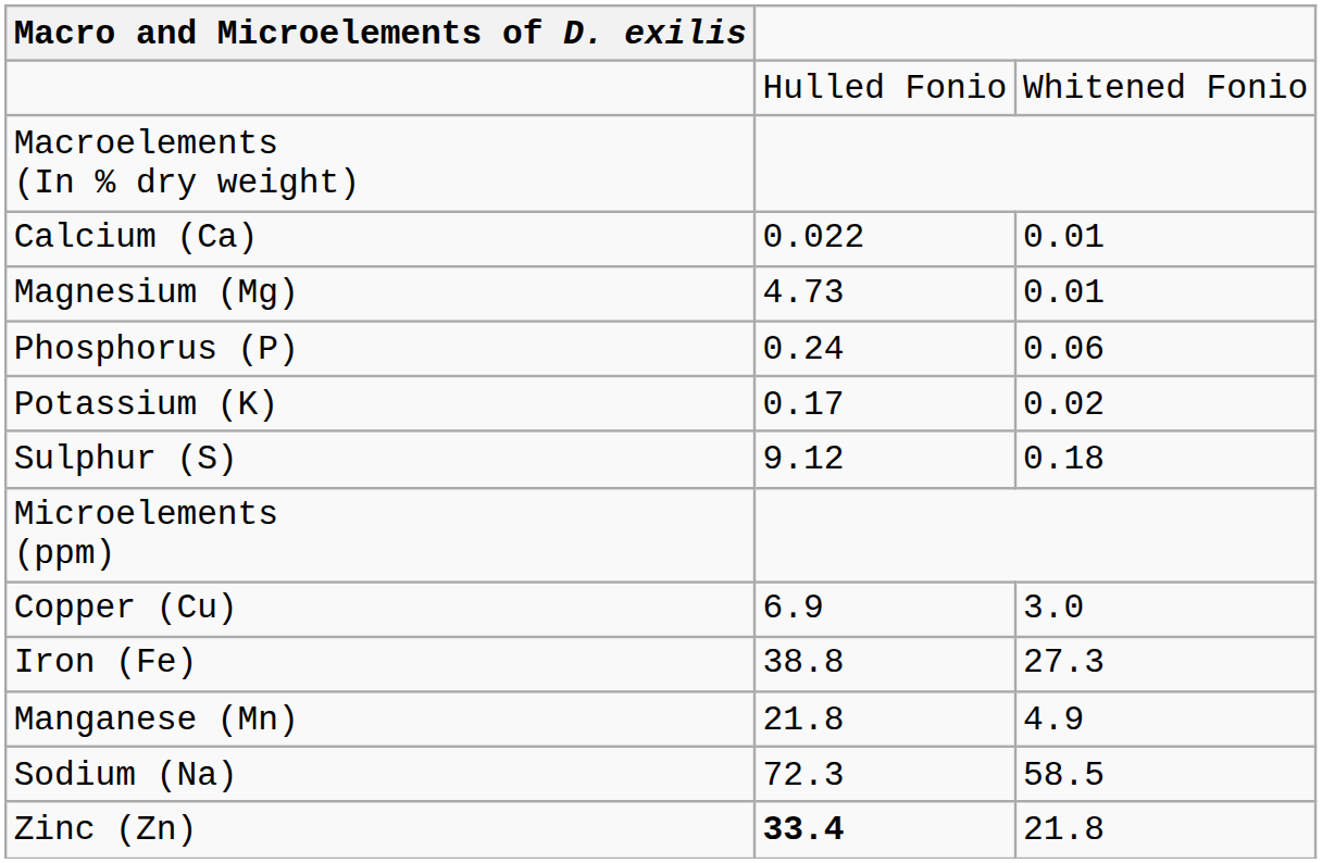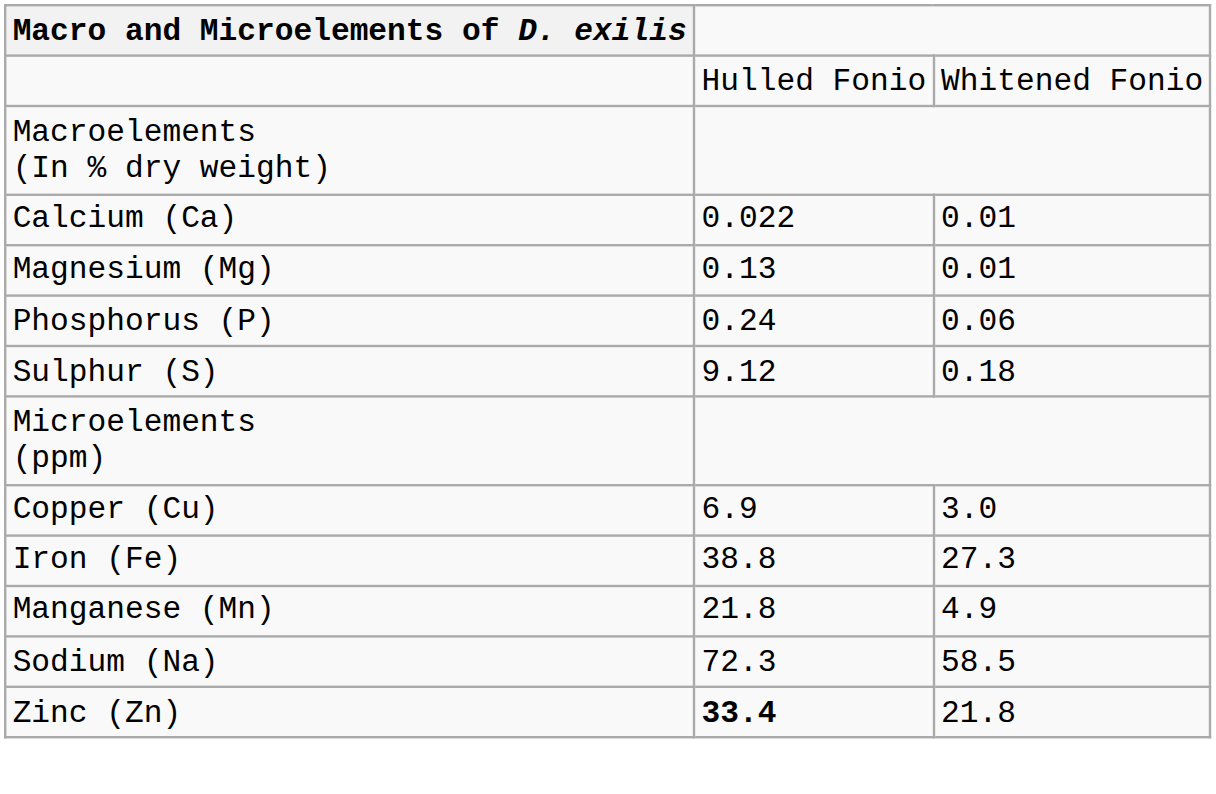Magnesium (Mg) | column 2: 4.73 -> 0.13
- row: Potassium (K) | 0.17 | 0.02
